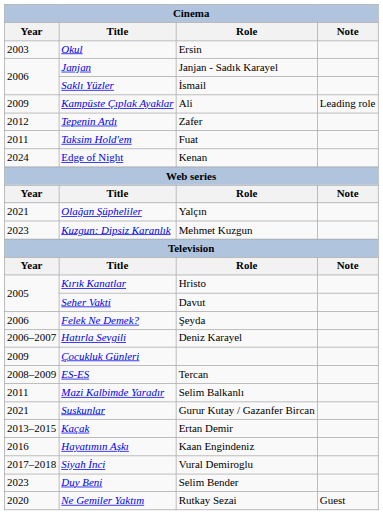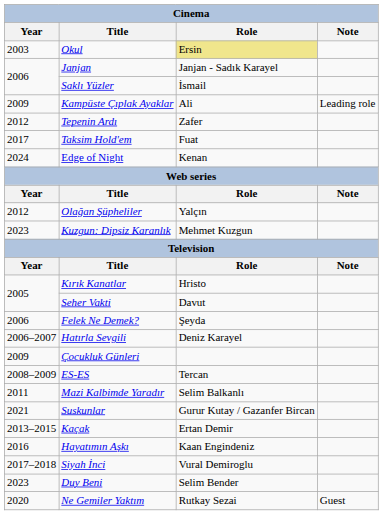Okul | Role: no background -> khaki background
Taksim Hold'em | Year: 2011 -> 2017
Olağan Şüpheliler | Year: 2021 -> 2012
